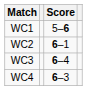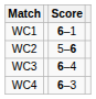WC1 | Score: 5–6 -> 6–1
WC2 | Score: 6–1 -> 5–6
